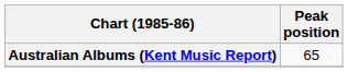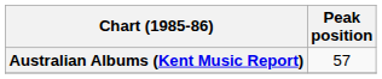Australian Albums (Kent Music Report) | Peak position: 65 -> 57
